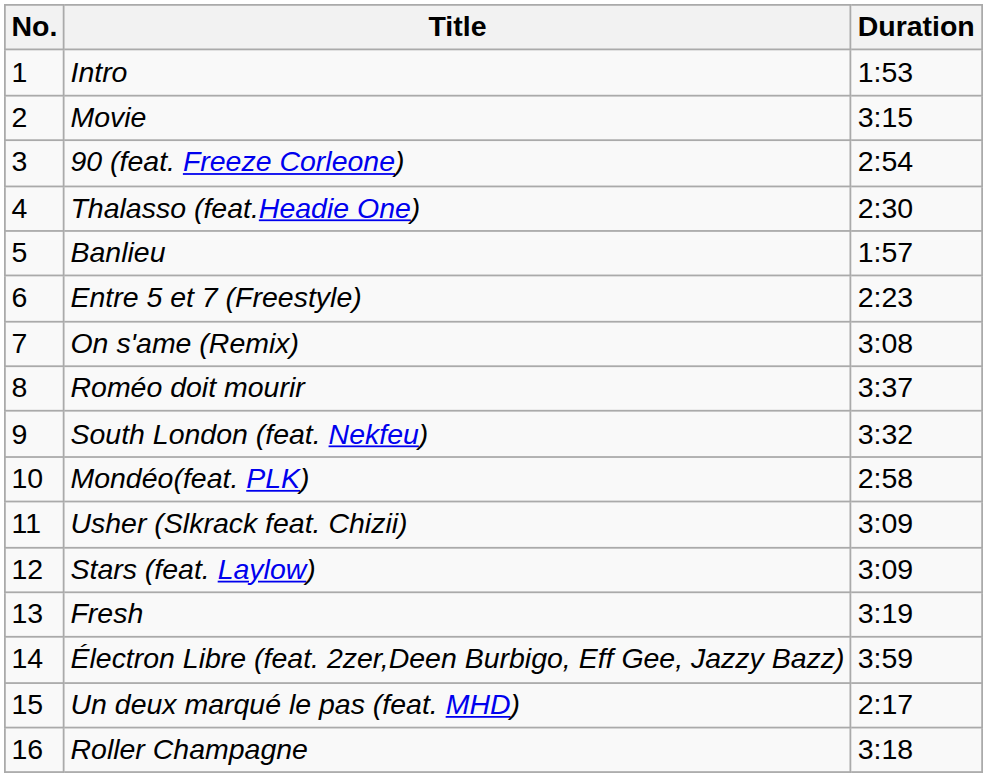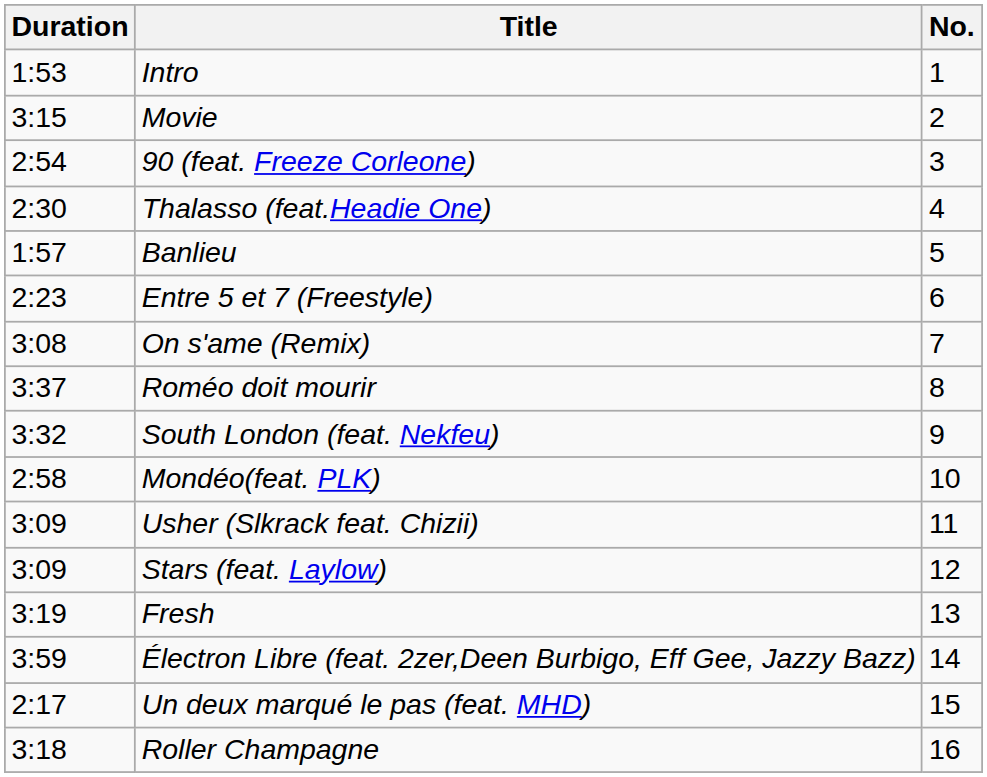columns swapped: No. <-> Duration
